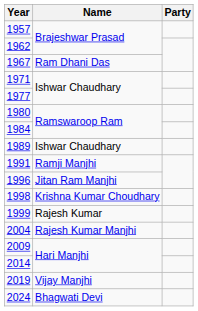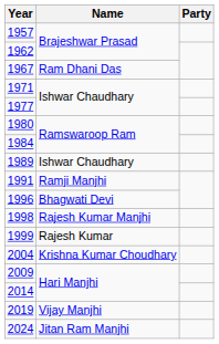1996 | Name: Jitan Ram Manjhi -> Bhagwati Devi
1998 | Name: Krishna Kumar Choudhary -> Rajesh Kumar Manjhi
2004 | Name: Rajesh Kumar Manjhi -> Krishna Kumar Choudhary
2024 | Name: Bhagwati Devi -> Jitan Ram Manjhi
